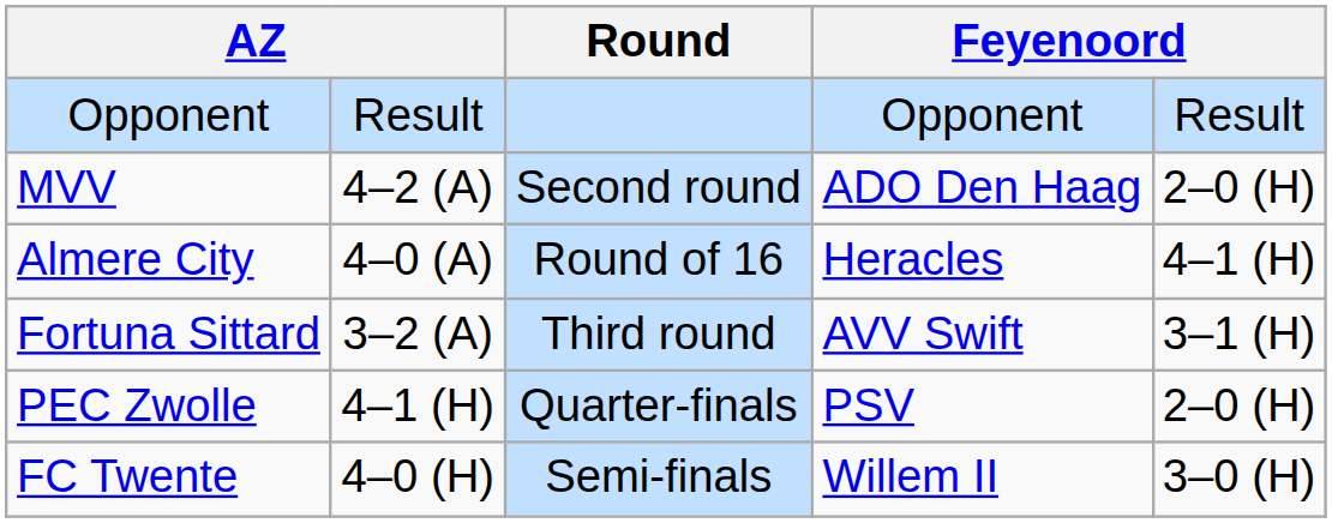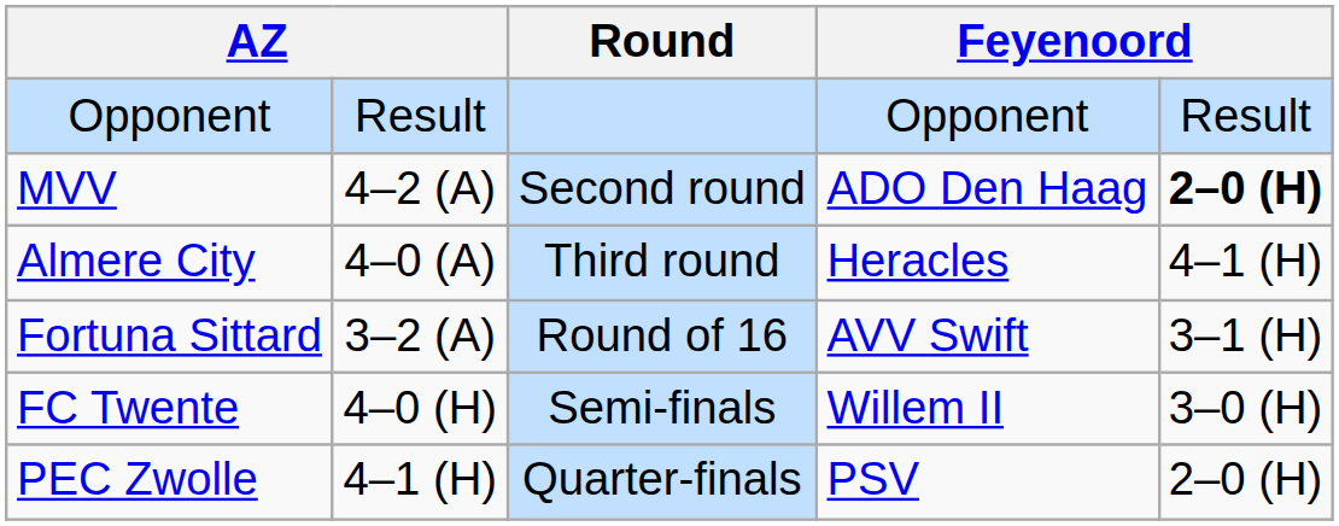MVV | column 5: normal -> bold
Almere City | Round: Round of 16 -> Third round
Fortuna Sittard | Round: Third round -> Round of 16
rows swapped: PEC Zwolle <-> FC Twente
